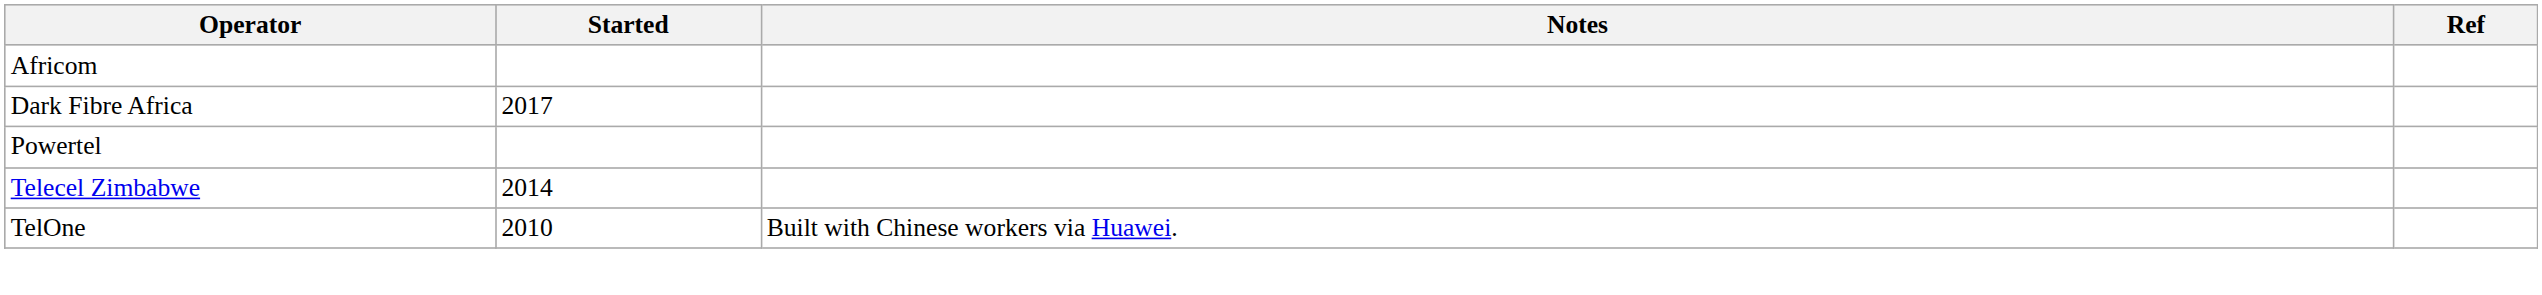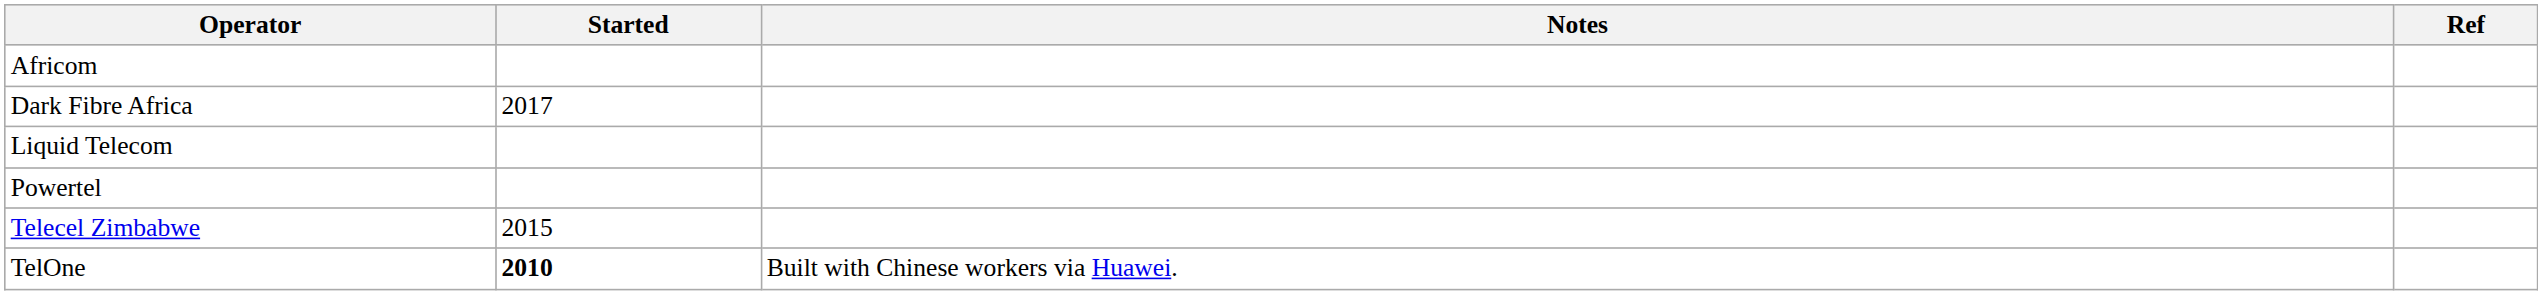+ row: Liquid Telecom
Telecel Zimbabwe | Started: 2014 -> 2015
TelOne | Started: normal -> bold
